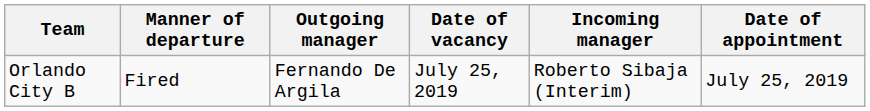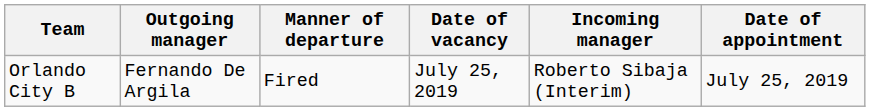columns swapped: Outgoing manager <-> Manner of departure
